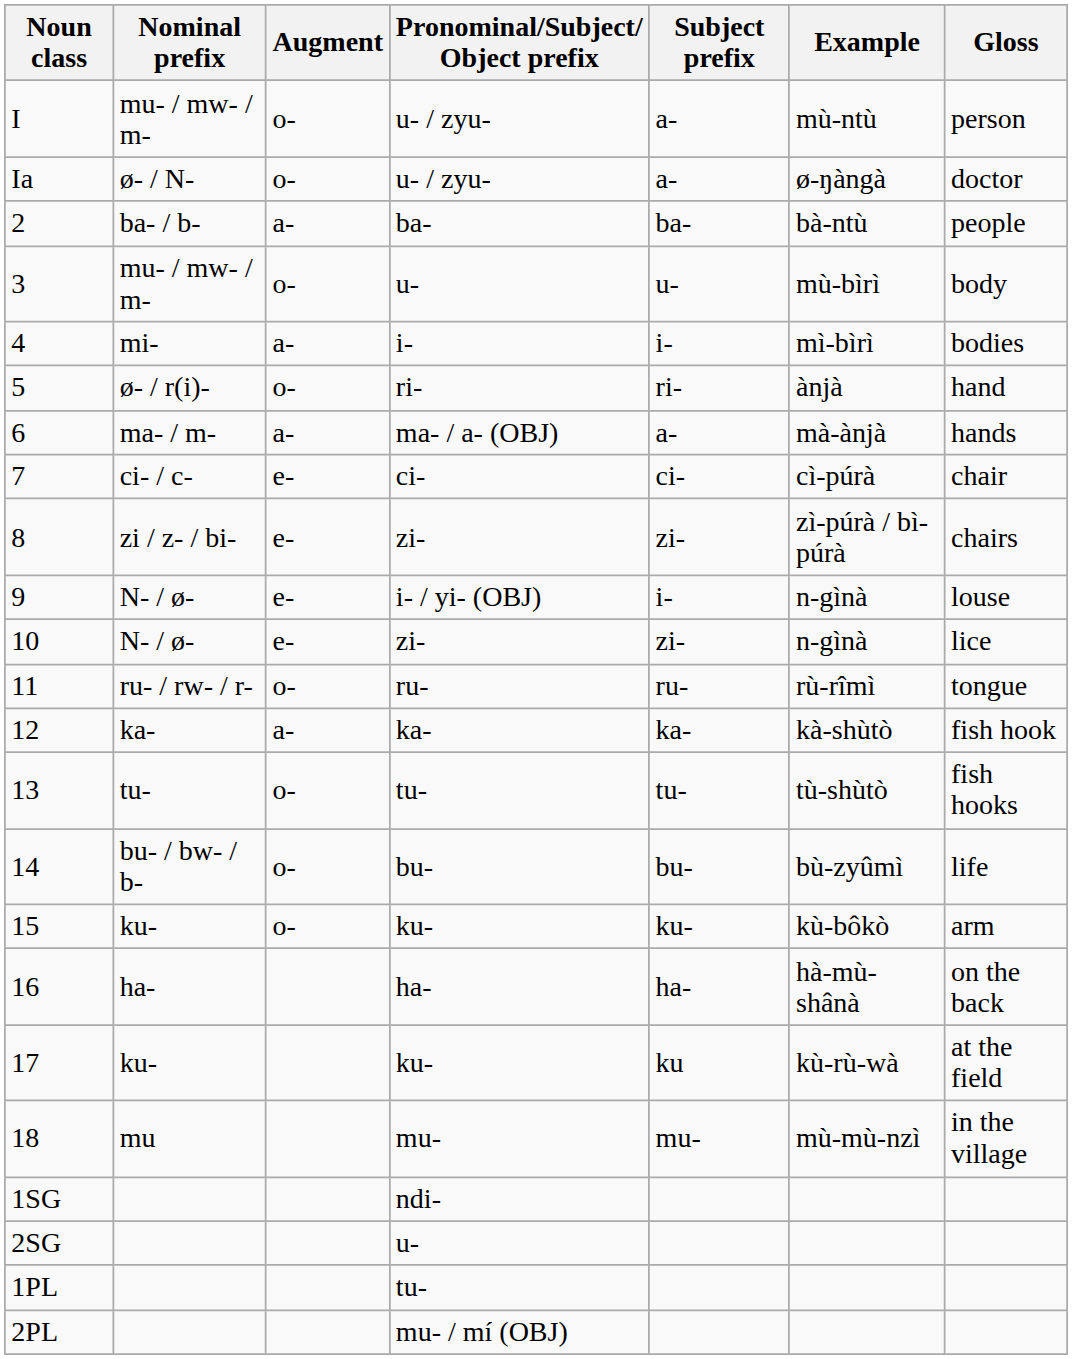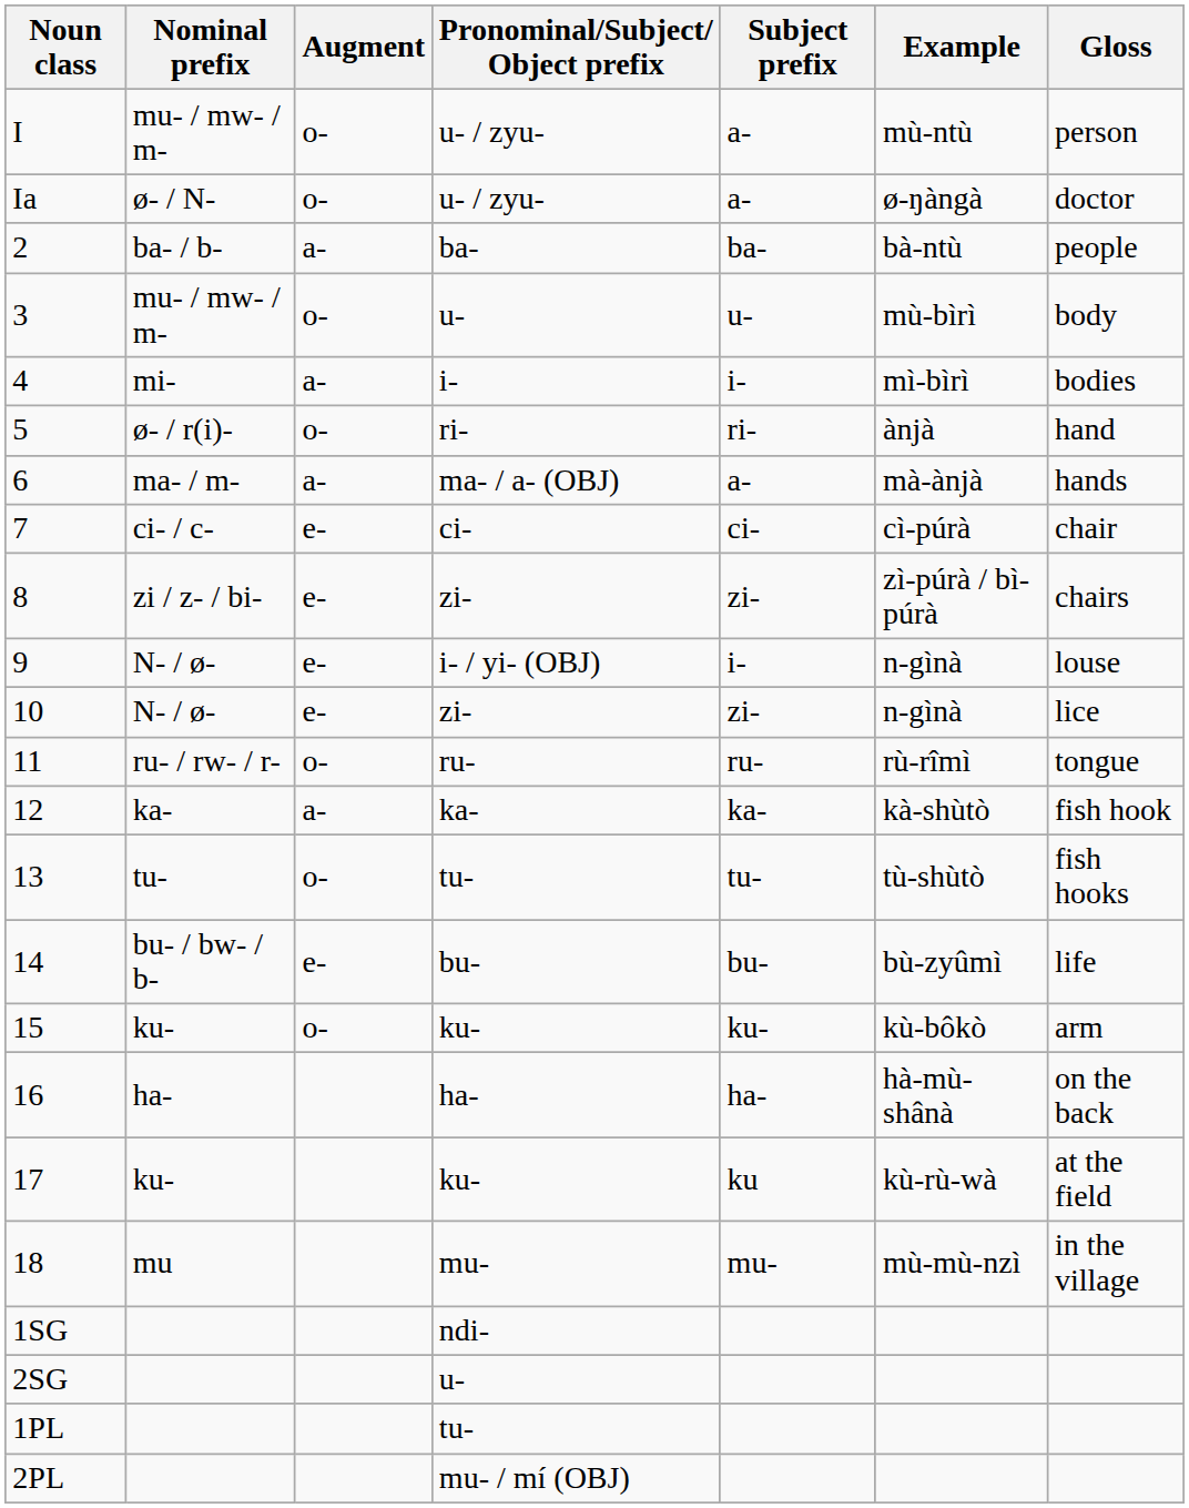14 | Augment: o- -> e-
